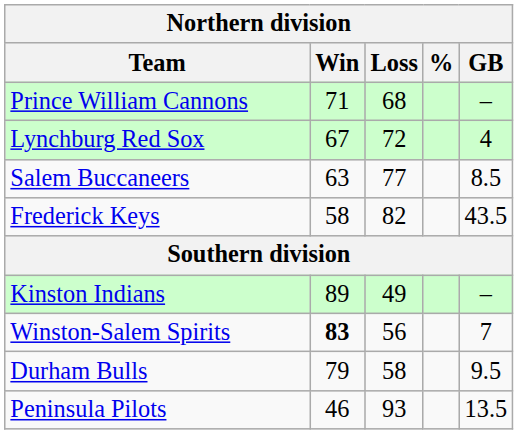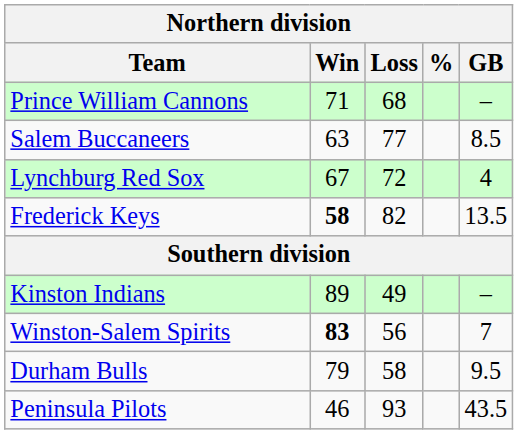rows swapped: Lynchburg Red Sox <-> Salem Buccaneers
Frederick Keys | Win: normal -> bold
Frederick Keys | GB: 43.5 -> 13.5
Peninsula Pilots | GB: 13.5 -> 43.5
